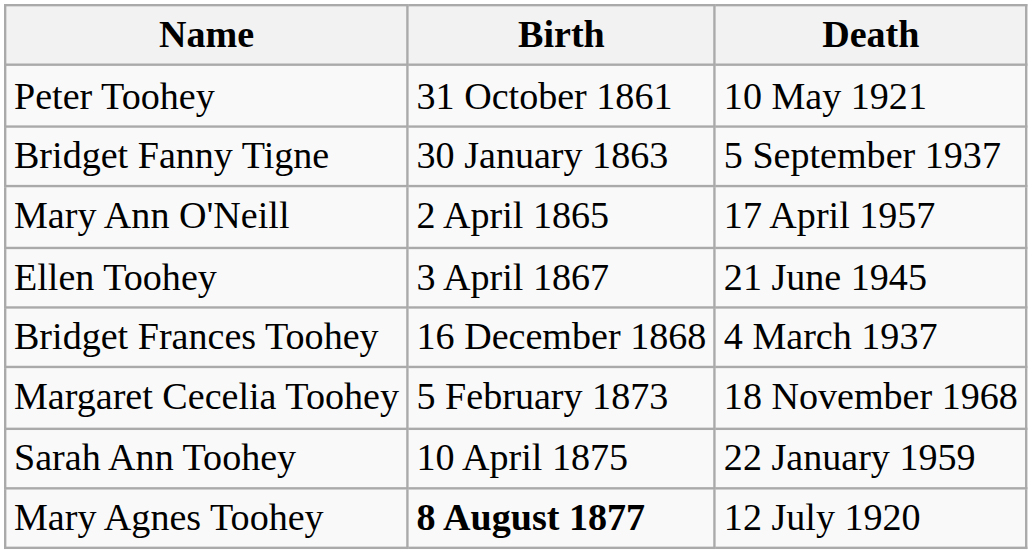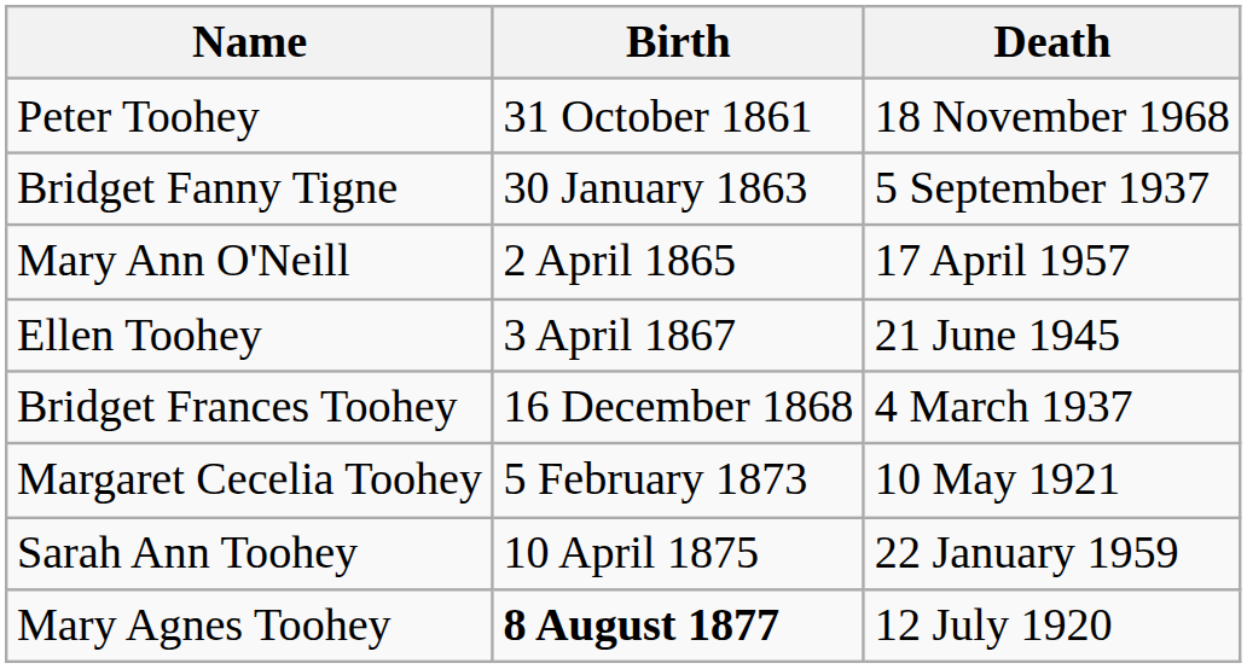Peter Toohey | Death: 10 May 1921 -> 18 November 1968
Margaret Cecelia Toohey | Death: 18 November 1968 -> 10 May 1921
